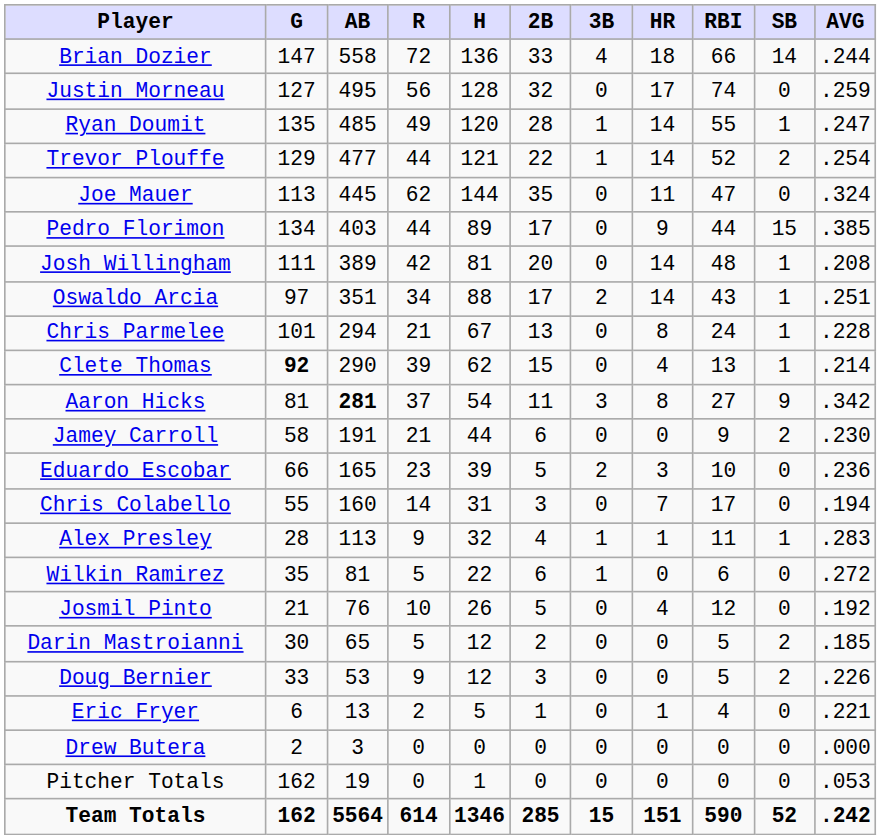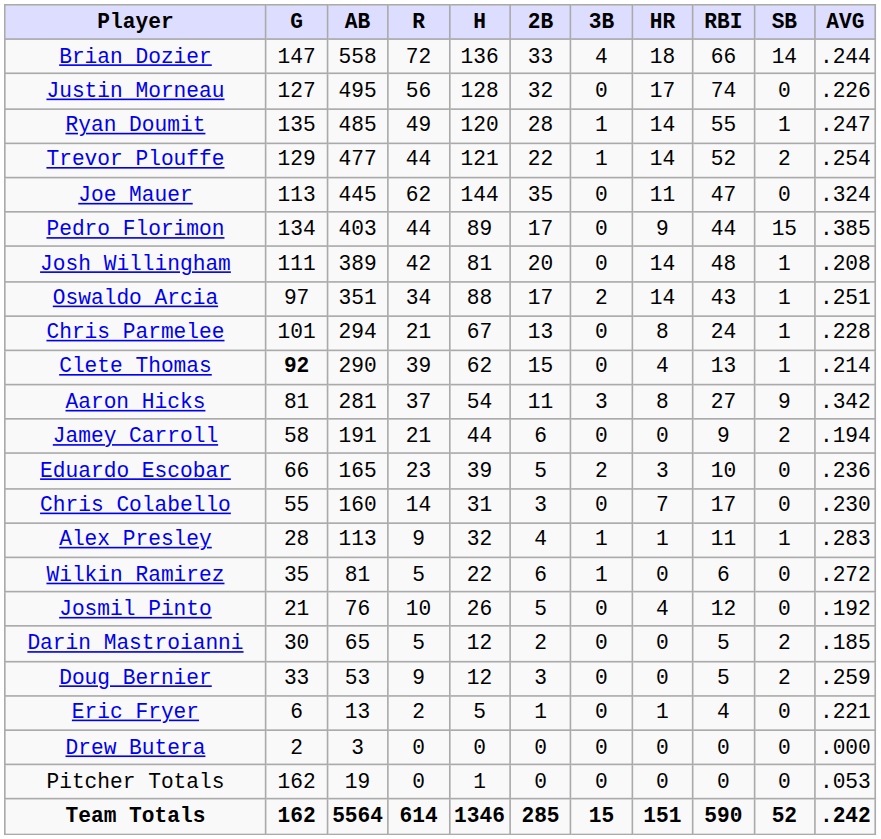Justin Morneau | AVG: .259 -> .226
Aaron Hicks | AB: bold -> normal
Jamey Carroll | AVG: .230 -> .194
Chris Colabello | AVG: .194 -> .230
Doug Bernier | AVG: .226 -> .259
